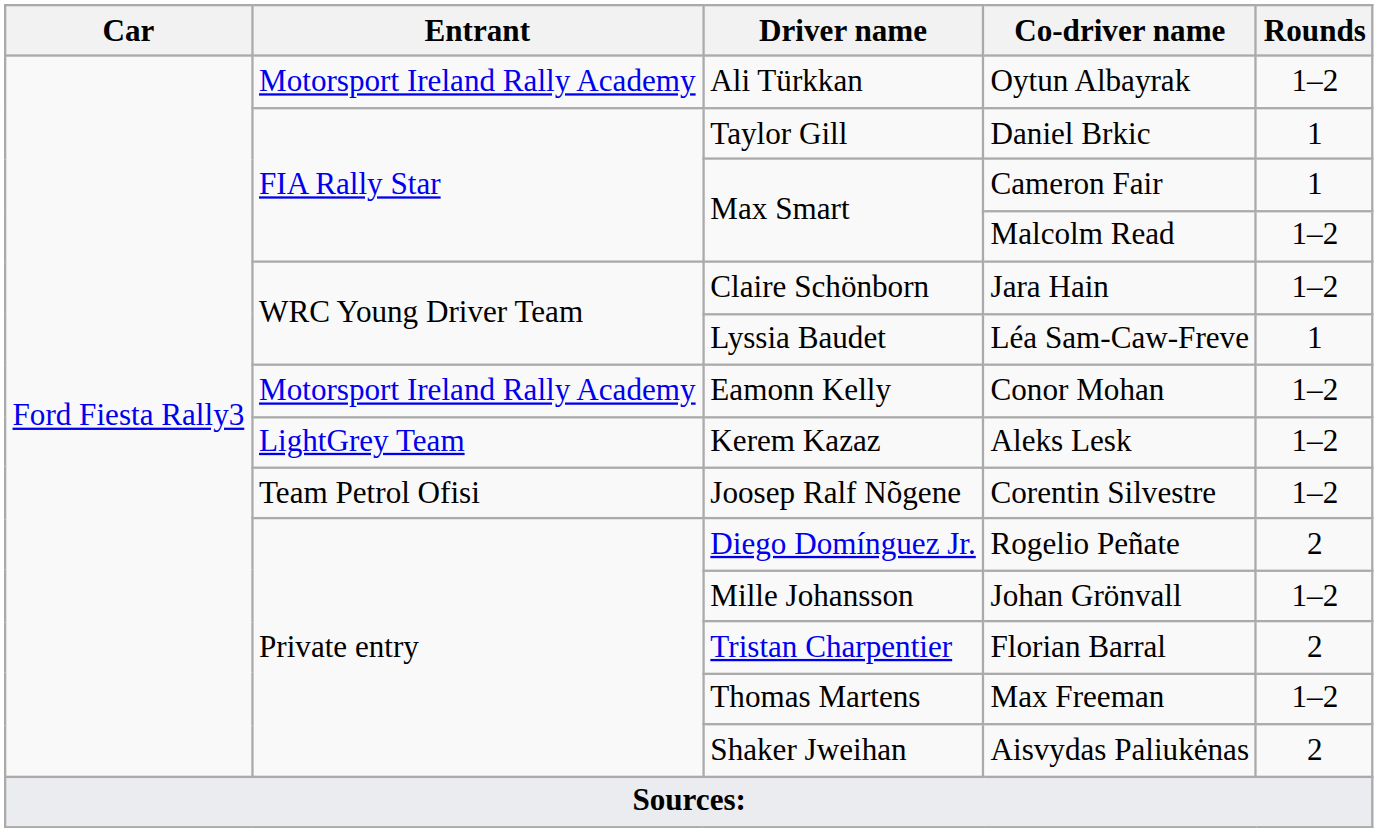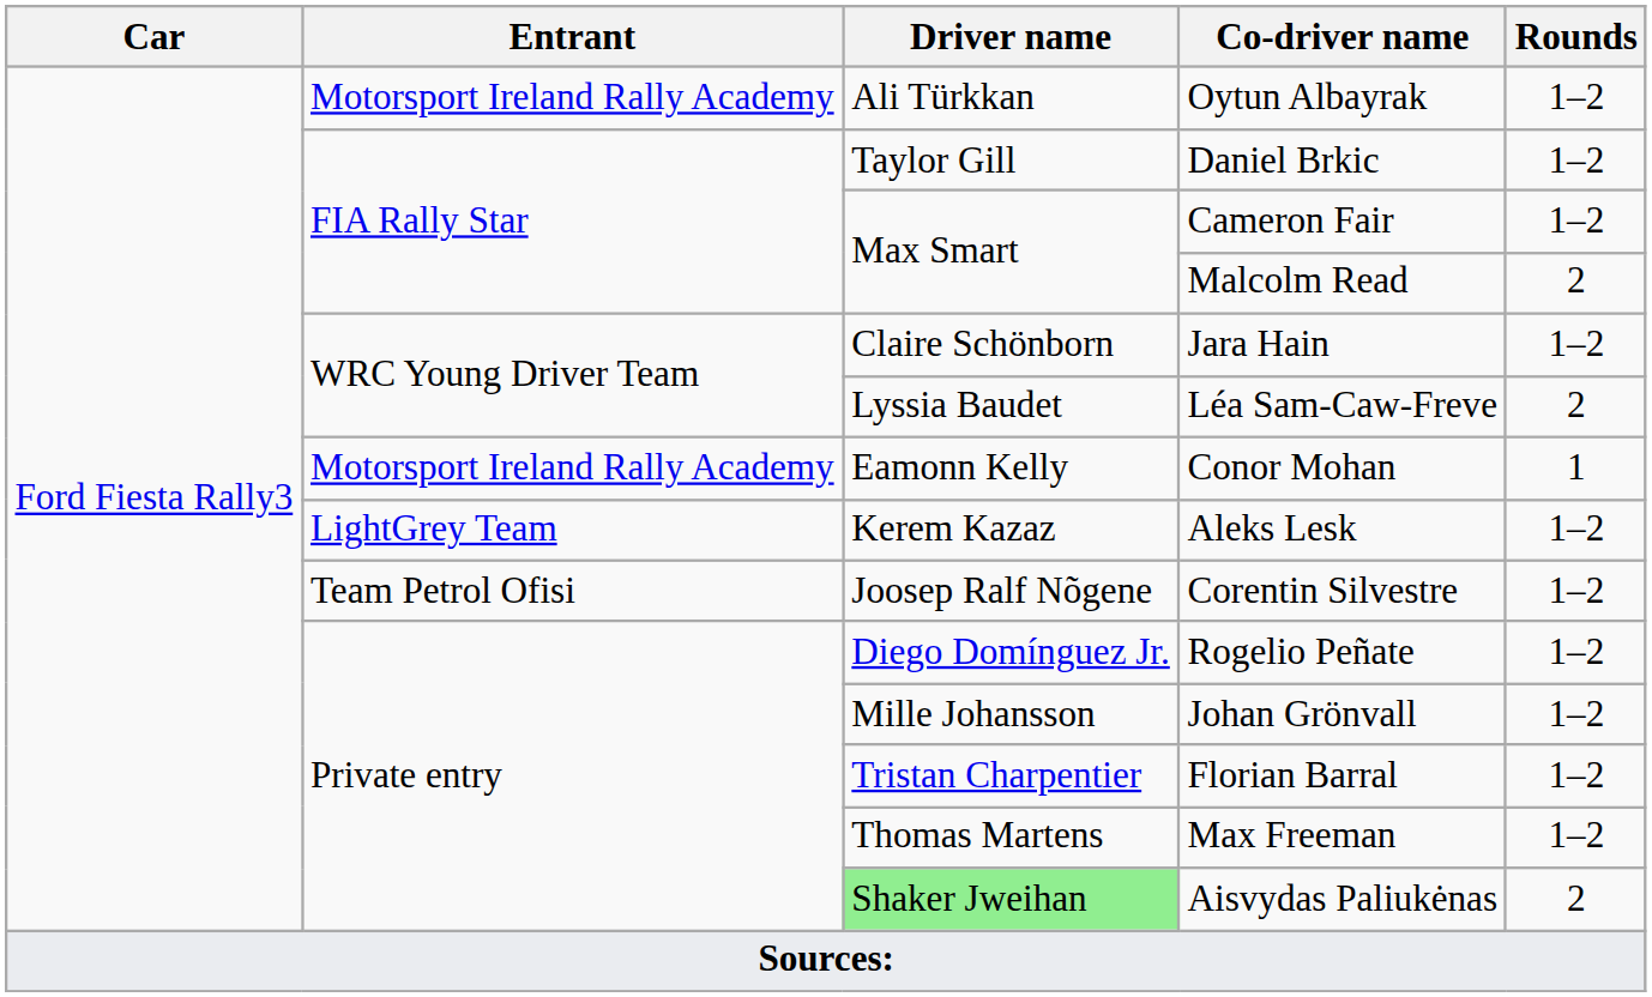Daniel Brkic | Rounds: 1 -> 1–2
Cameron Fair | Rounds: 1 -> 1–2
Malcolm Read | Rounds: 1–2 -> 2
Léa Sam-Caw-Freve | Rounds: 1 -> 2
Conor Mohan | Rounds: 1–2 -> 1
Rogelio Peñate | Rounds: 2 -> 1–2
Florian Barral | Rounds: 2 -> 1–2
Aisvydas Paliukėnas | Driver name: no background -> lightgreen background
